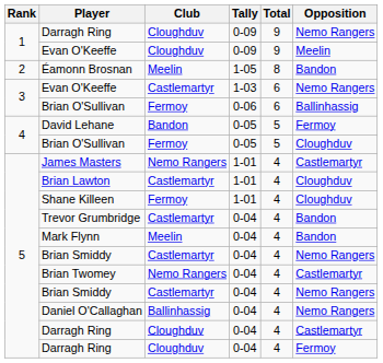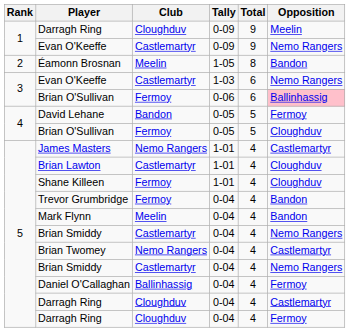Darragh Ring / 0-09 | Opposition: Nemo Rangers -> Meelin
Evan O'Keeffe / 0-09 | Club: Cloughduv -> Castlemartyr
Evan O'Keeffe / 0-09 | Opposition: Meelin -> Nemo Rangers
Brian O'Sullivan / 0-06 | Opposition: no background -> pink background
Trevor Grumbridge | Club: Castlemartyr -> Fermoy
Daniel O'Callaghan | Opposition: Nemo Rangers -> Fermoy
